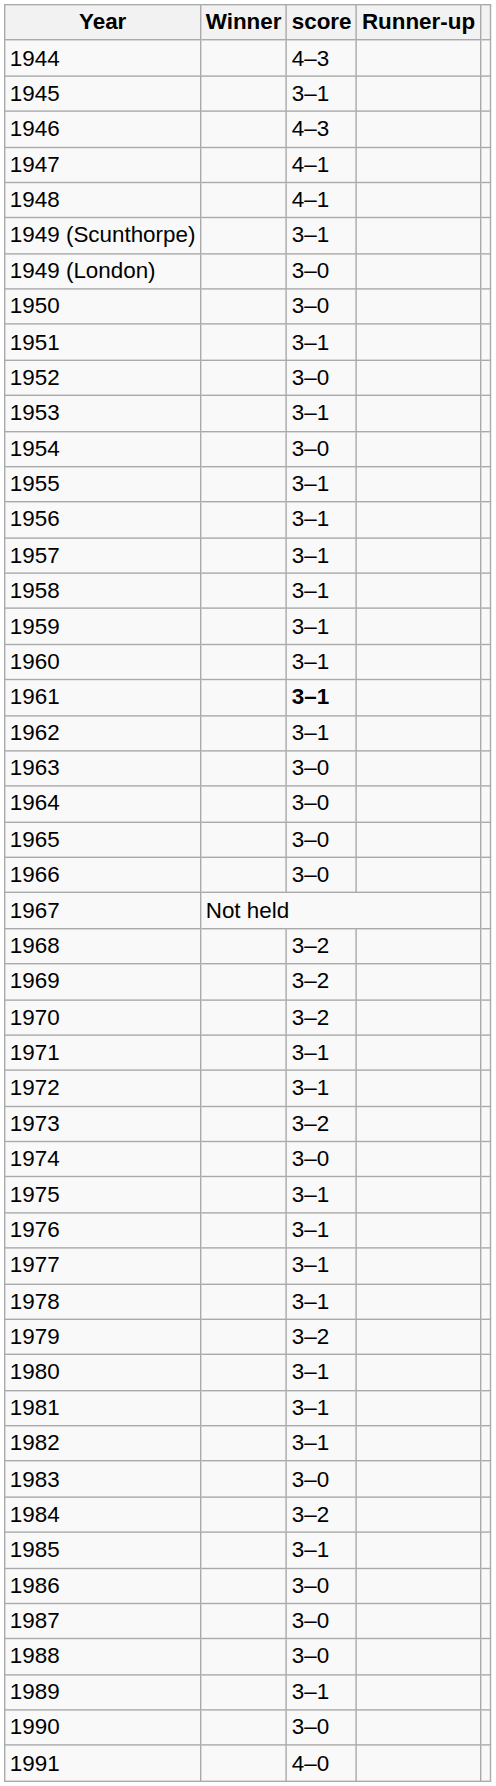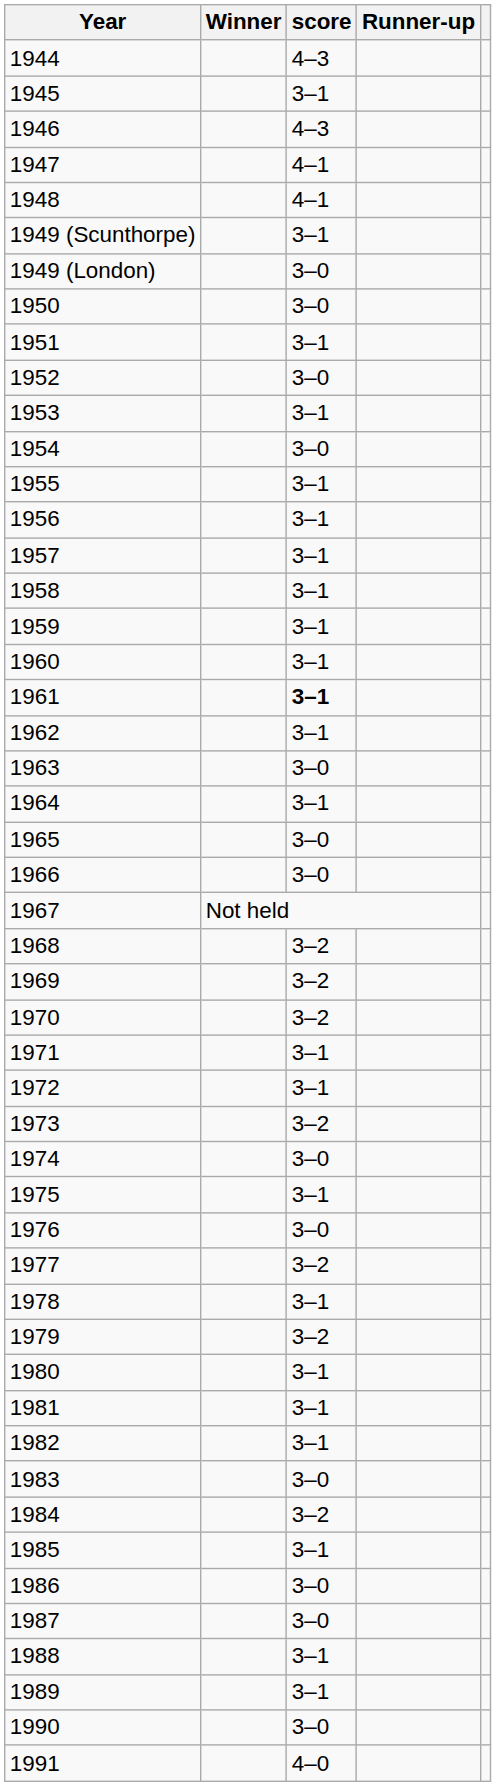1964 | score: 3–0 -> 3–1
1976 | score: 3–1 -> 3–0
1977 | score: 3–1 -> 3–2
1988 | score: 3–0 -> 3–1
